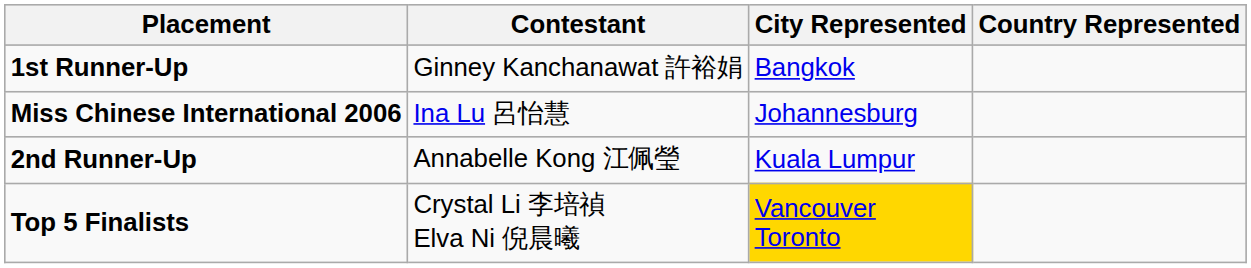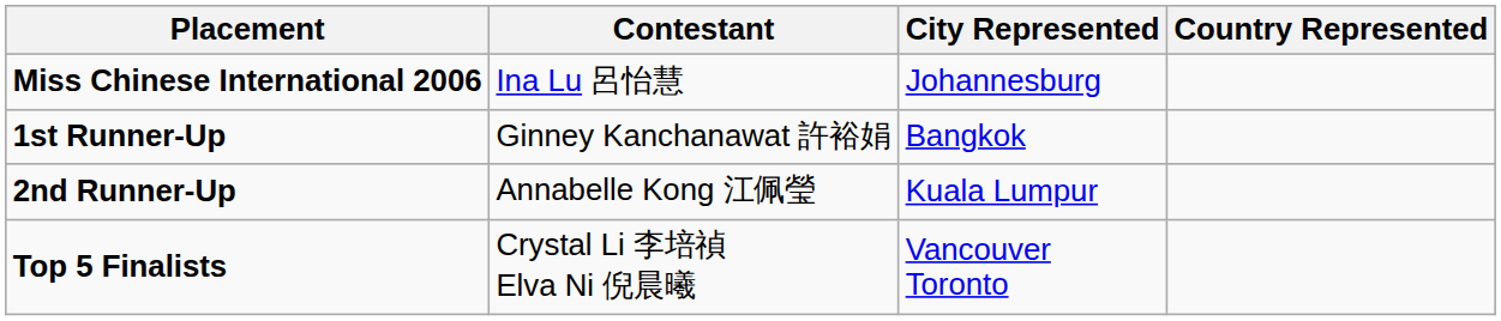rows swapped: Miss Chinese International 2006 <-> 1st Runner-Up
Top 5 Finalists | City Represented: gold background -> no background
